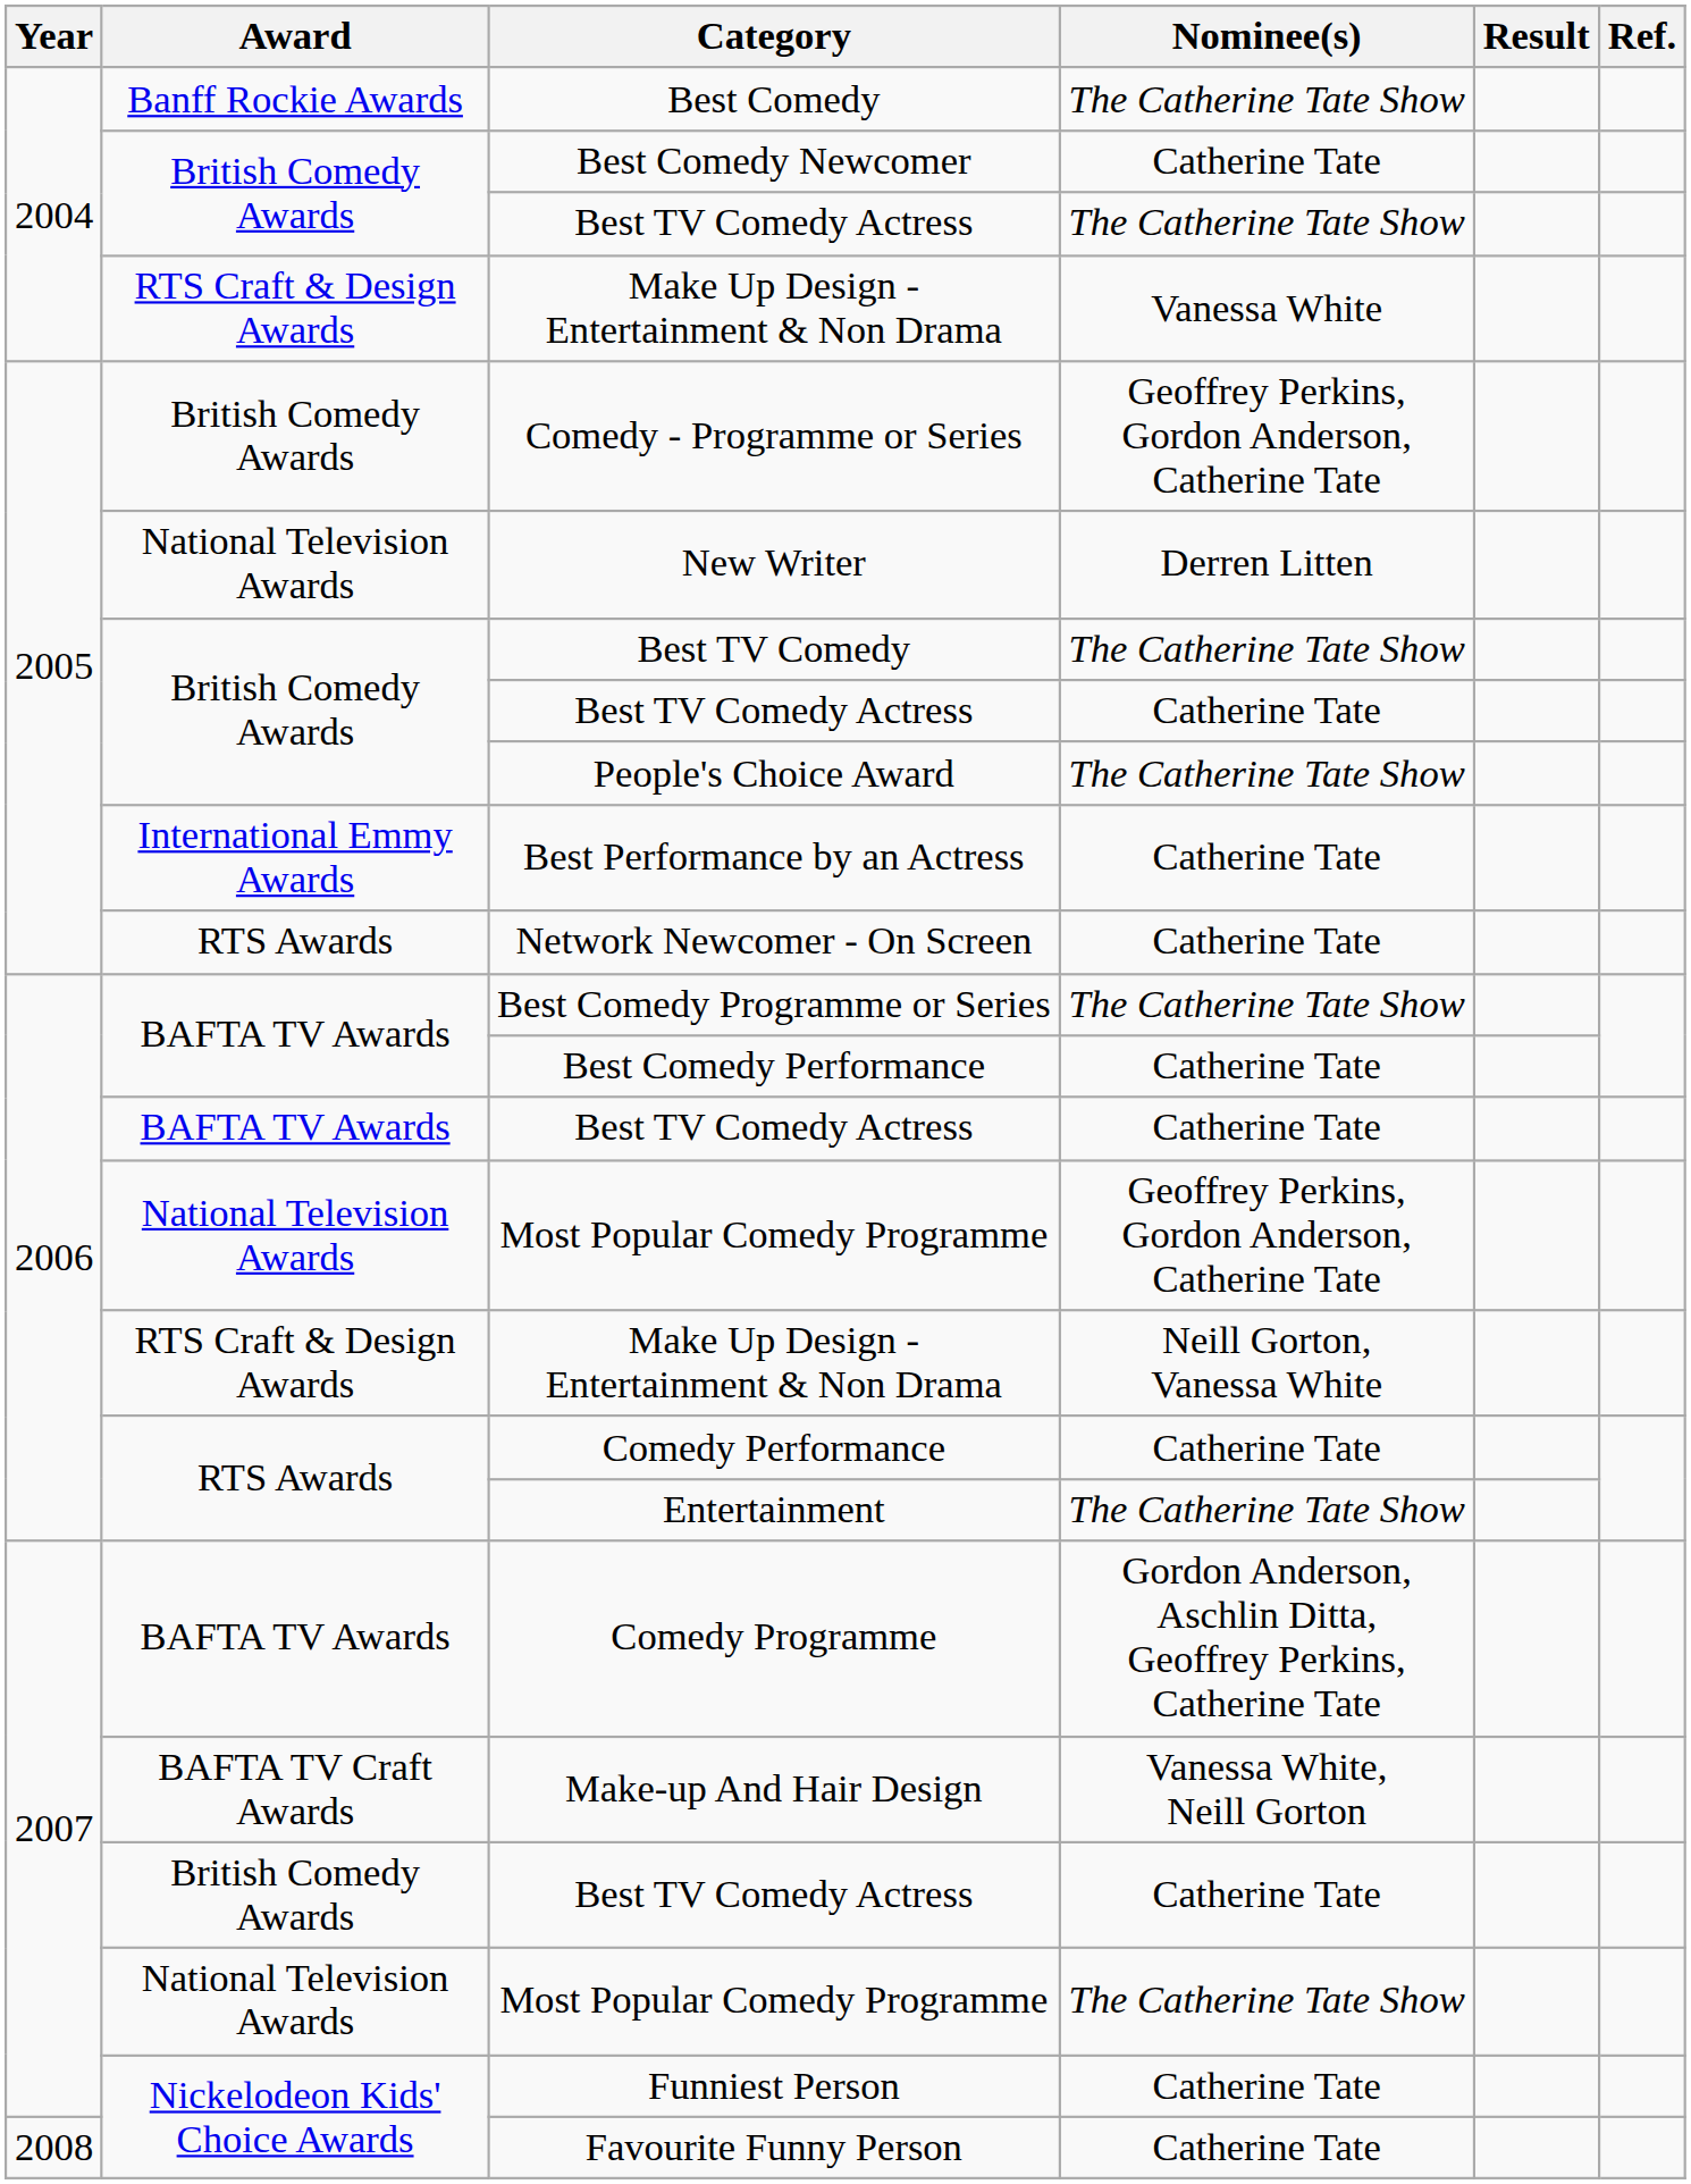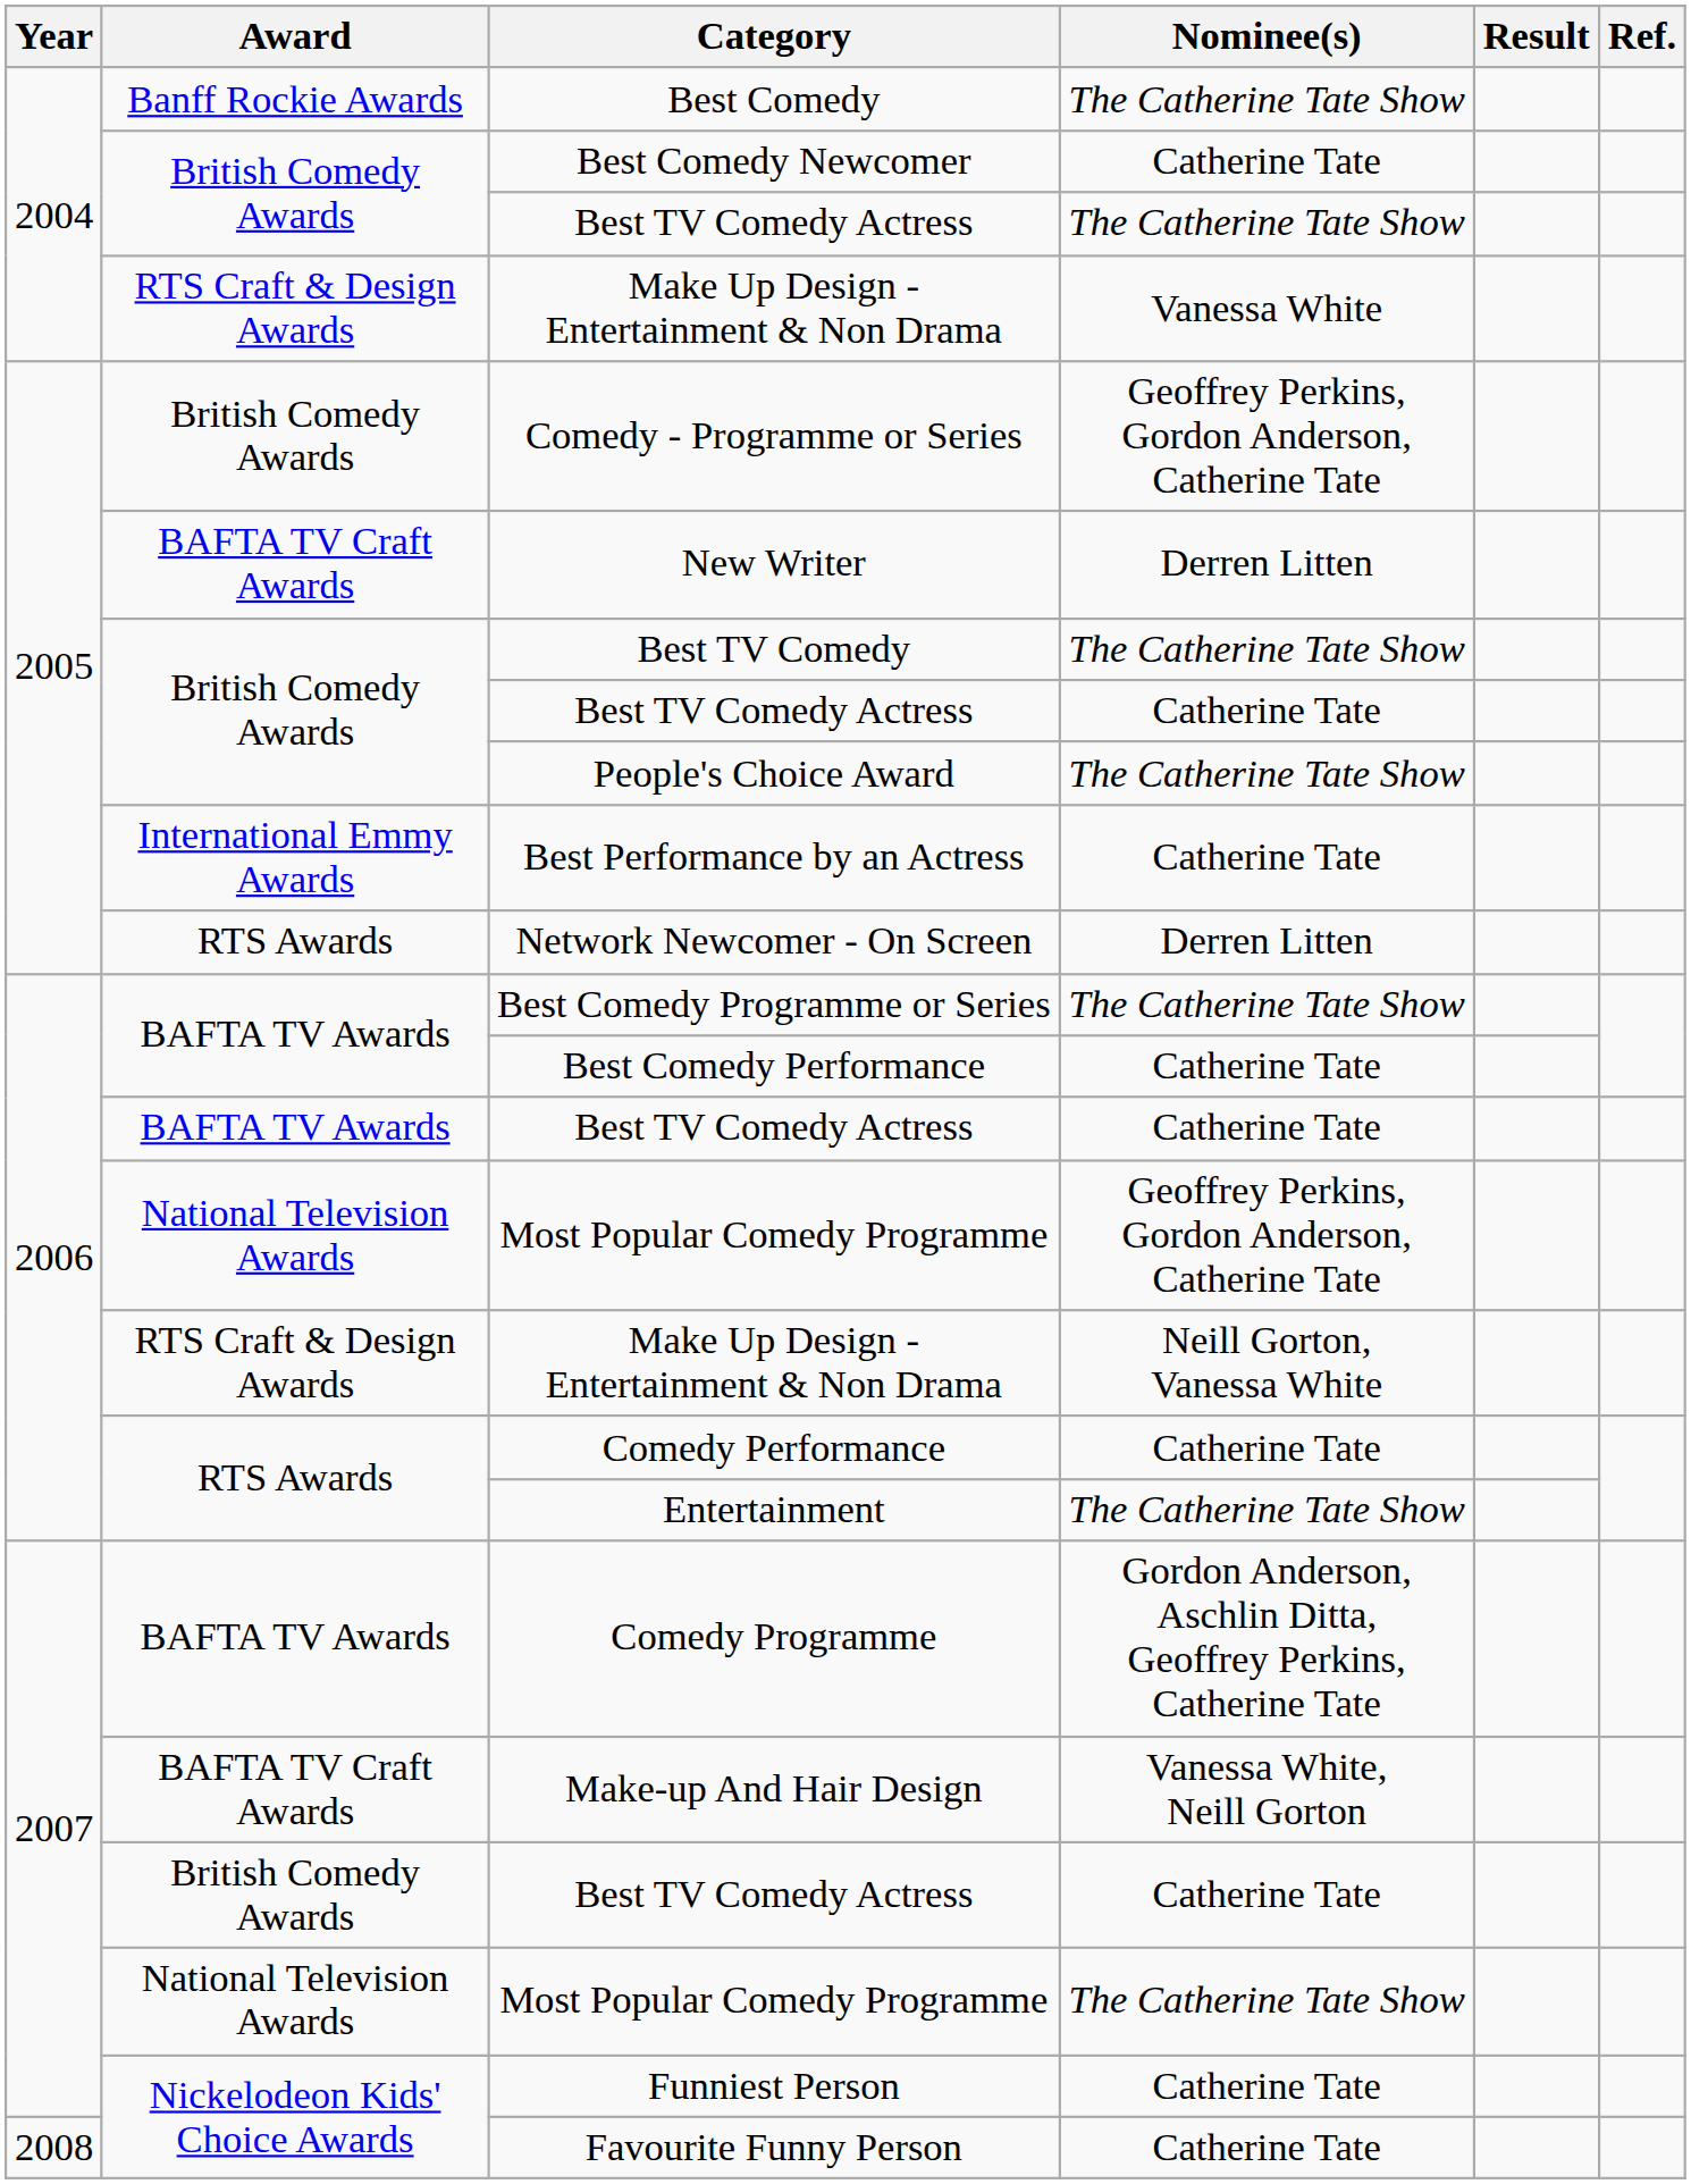New Writer | Award: National Television Awards -> BAFTA TV Craft Awards
Network Newcomer - On Screen | Nominee(s): Catherine Tate -> Derren Litten
